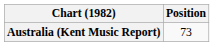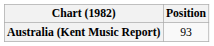Australia (Kent Music Report) | Position: 73 -> 93
